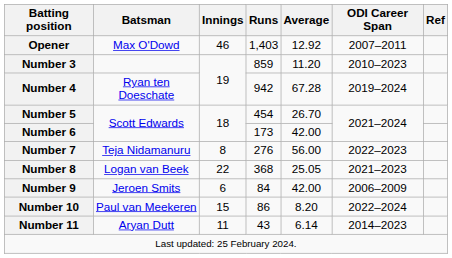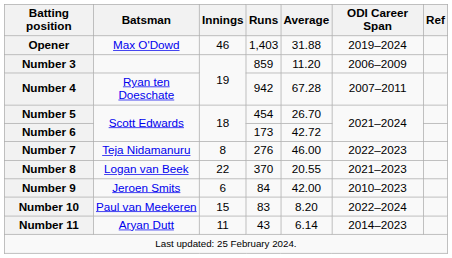Opener | Average: 12.92 -> 31.88
Opener | ODI Career Span: 2007–2011 -> 2019–2024
Number 3 | ODI Career Span: 2010–2023 -> 2006–2009
Number 4 | ODI Career Span: 2019–2024 -> 2007–2011
Number 6 | Average: 42.00 -> 42.72
Number 7 | Average: 56.00 -> 46.00
Number 8 | Runs: 368 -> 370
Number 8 | Average: 25.05 -> 20.55
Number 9 | ODI Career Span: 2006–2009 -> 2010–2023
Number 10 | Runs: 86 -> 83
